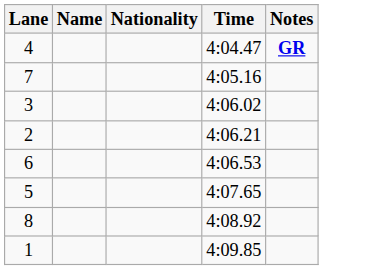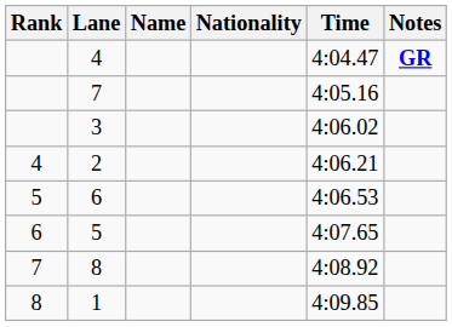+ column: Rank | 4 | 5 | 6 | 7 | 8
